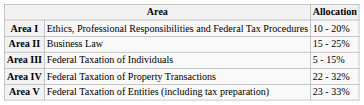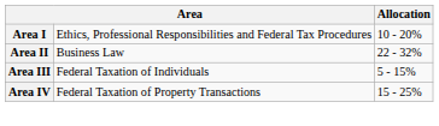Area II | Allocation: 15 - 25% -> 22 - 32%
Area IV | Allocation: 22 - 32% -> 15 - 25%
- row: Area V | Federal Taxation of Entities (including tax preparation) | 23 - 33%
